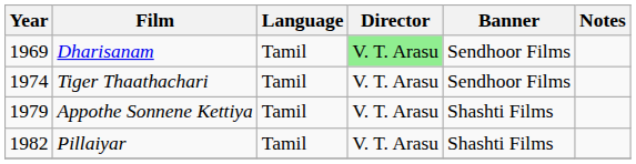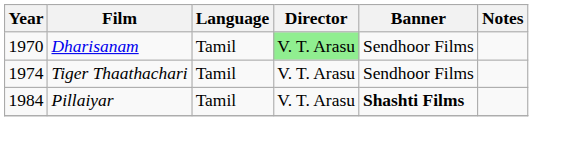Dharisanam | Year: 1969 -> 1970
- row: 1979 | Appothe Sonnene Kettiya | Tamil | V. T. Arasu | Shashti Films
Pillaiyar | Year: 1982 -> 1984
Pillaiyar | Banner: normal -> bold
